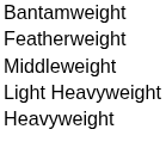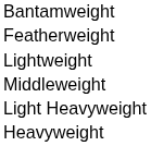+ row: Lightweight
